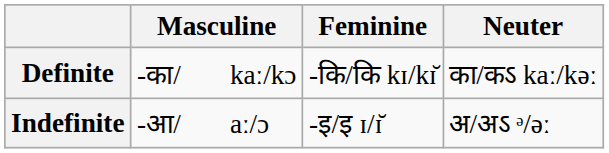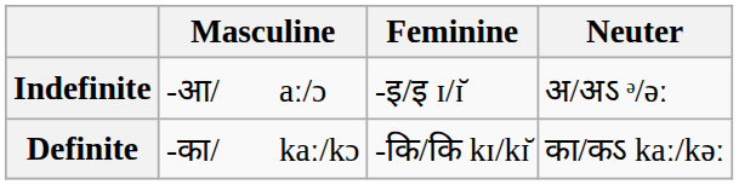rows swapped: Definite <-> Indefinite
